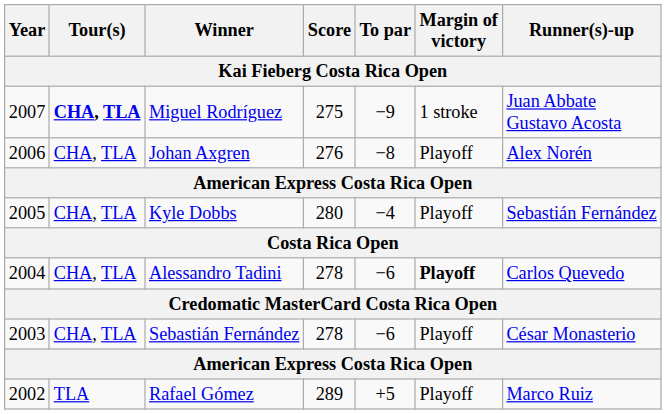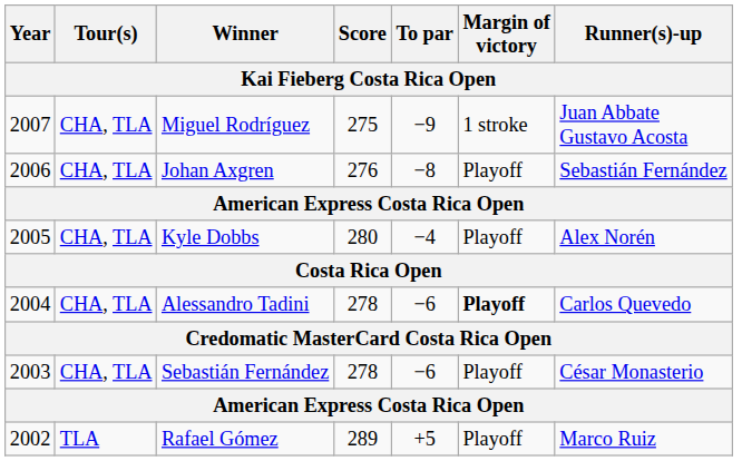Miguel Rodríguez | Tour(s): bold -> normal
Johan Axgren | Runner(s)-up: Alex Norén -> Sebastián Fernández
Kyle Dobbs | Runner(s)-up: Sebastián Fernández -> Alex Norén
